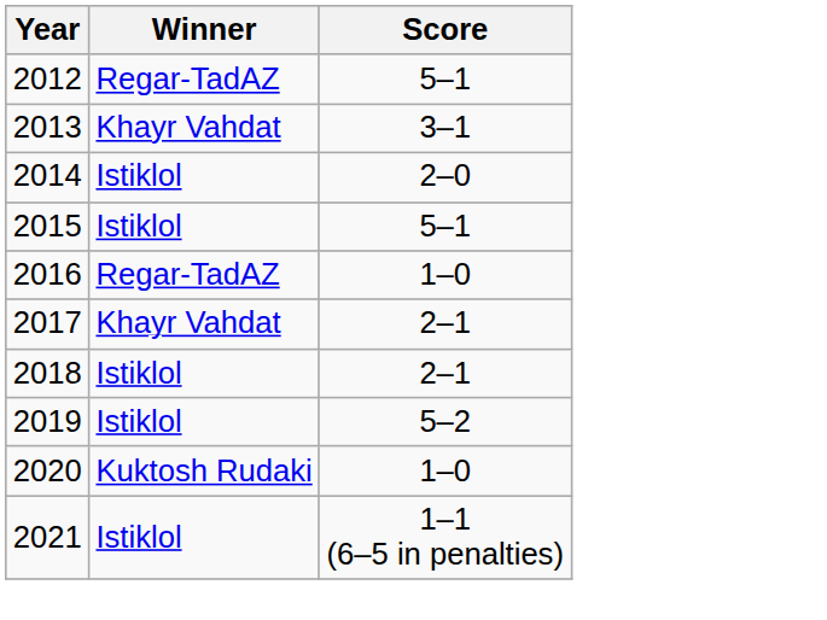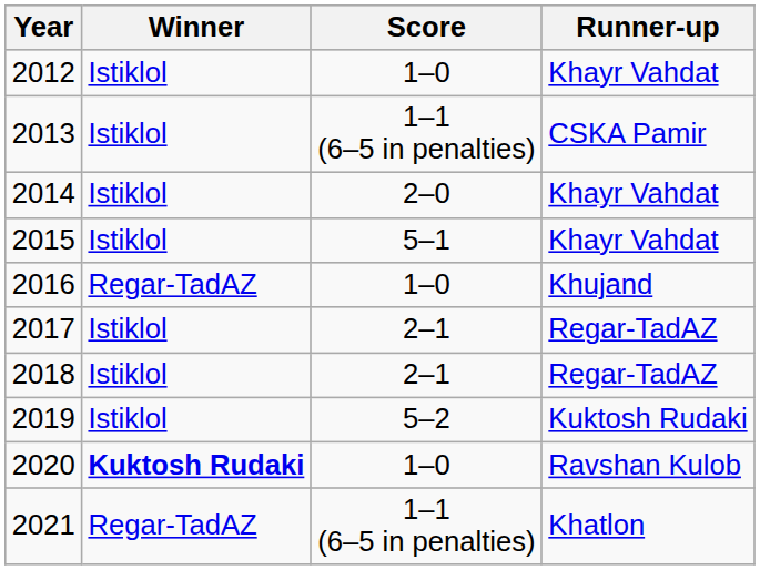+ column: Runner-up | Khayr Vahdat | CSKA Pamir | Khayr Vahdat | Khayr Vahdat | Khujand | Regar-TadAZ | Regar-TadAZ | Kuktosh Rudaki | Ravshan Kulob | Khatlon
2012 | Winner: Regar-TadAZ -> Istiklol
2012 | Score: 5–1 -> 1–0
2013 | Winner: Khayr Vahdat -> Istiklol
2013 | Score: 3–1 -> 1–1 (6–5 in penalties)
2017 | Winner: Khayr Vahdat -> Istiklol
2020 | Winner: normal -> bold
2021 | Winner: Istiklol -> Regar-TadAZ
